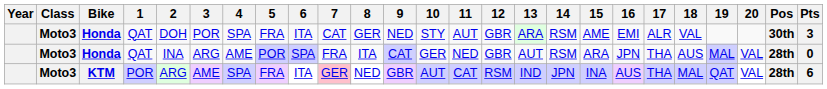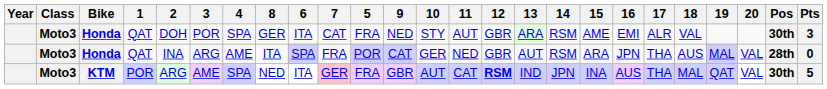columns swapped: 5 <-> 8
KTM | 12: normal -> bold
KTM | Pos: 28th -> 30th
KTM | Pts: 6 -> 5
